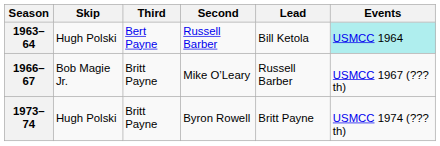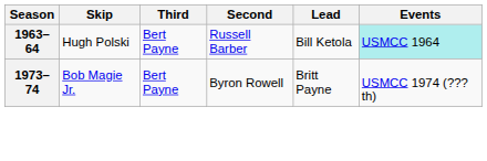- row: 1966–67 | Bob Magie Jr. | Britt Payne | Mike O’Leary | Russell Barber | USMCC 1967 (???th)
1973–74 | Skip: Hugh Polski -> Bob Magie Jr.
1973–74 | Third: Britt Payne -> Bert Payne
